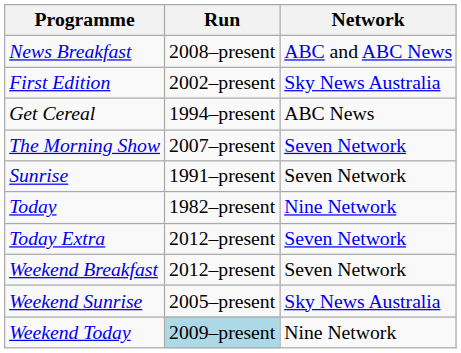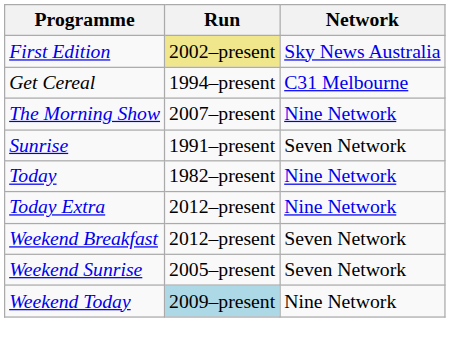- row: News Breakfast | 2008–present | ABC and ABC News
First Edition | Run: no background -> khaki background
Get Cereal | Network: ABC News -> C31 Melbourne
The Morning Show | Network: Seven Network -> Nine Network
Today Extra | Network: Seven Network -> Nine Network
Weekend Sunrise | Network: Sky News Australia -> Seven Network
